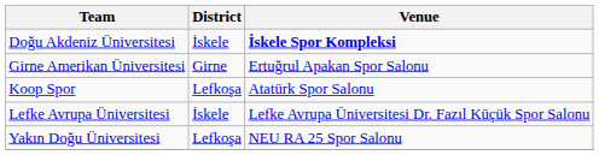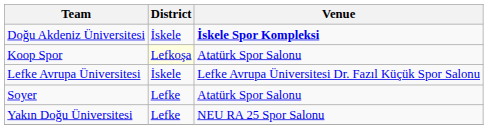- row: Girne Amerikan Üniversitesi | Girne | Ertuğrul Apakan Spor Salonu
Koop Spor | District: no background -> lightyellow background
+ row: Soyer | Lefke | Atatürk Spor Salonu
Yakın Doğu Üniversitesi | District: Lefkoşa -> Lefke
